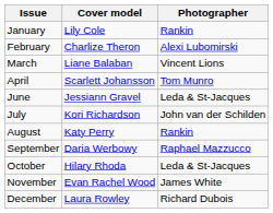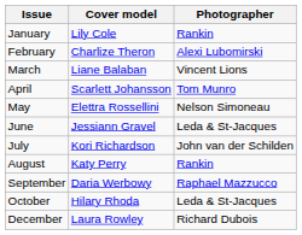+ row: May | Elettra Rossellini | Nelson Simoneau
- row: November | Evan Rachel Wood | James White
